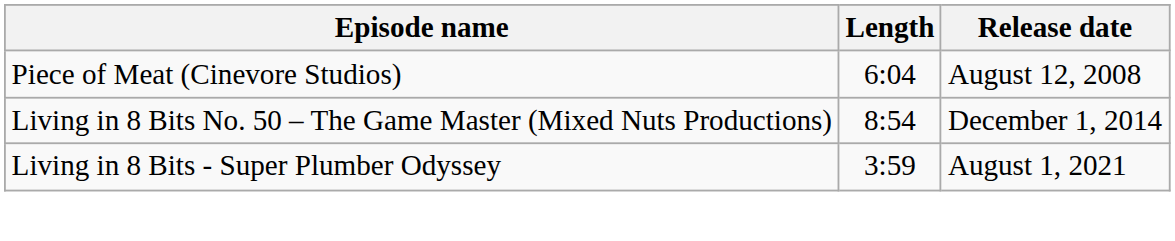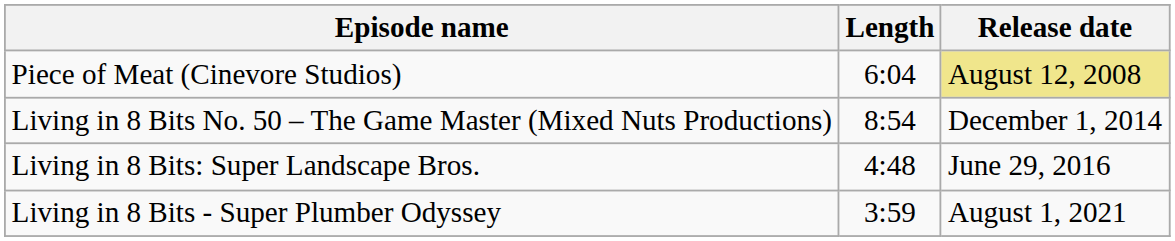Piece of Meat (Cinevore Studios) | Release date: no background -> khaki background
+ row: Living in 8 Bits: Super Landscape Bros. | 4:48 | June 29, 2016
